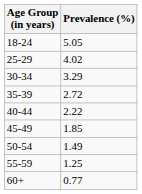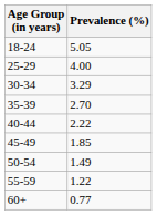25-29 | Prevalence (%): 4.02 -> 4.00
35-39 | Prevalence (%): 2.72 -> 2.70
55-59 | Prevalence (%): 1.25 -> 1.22
